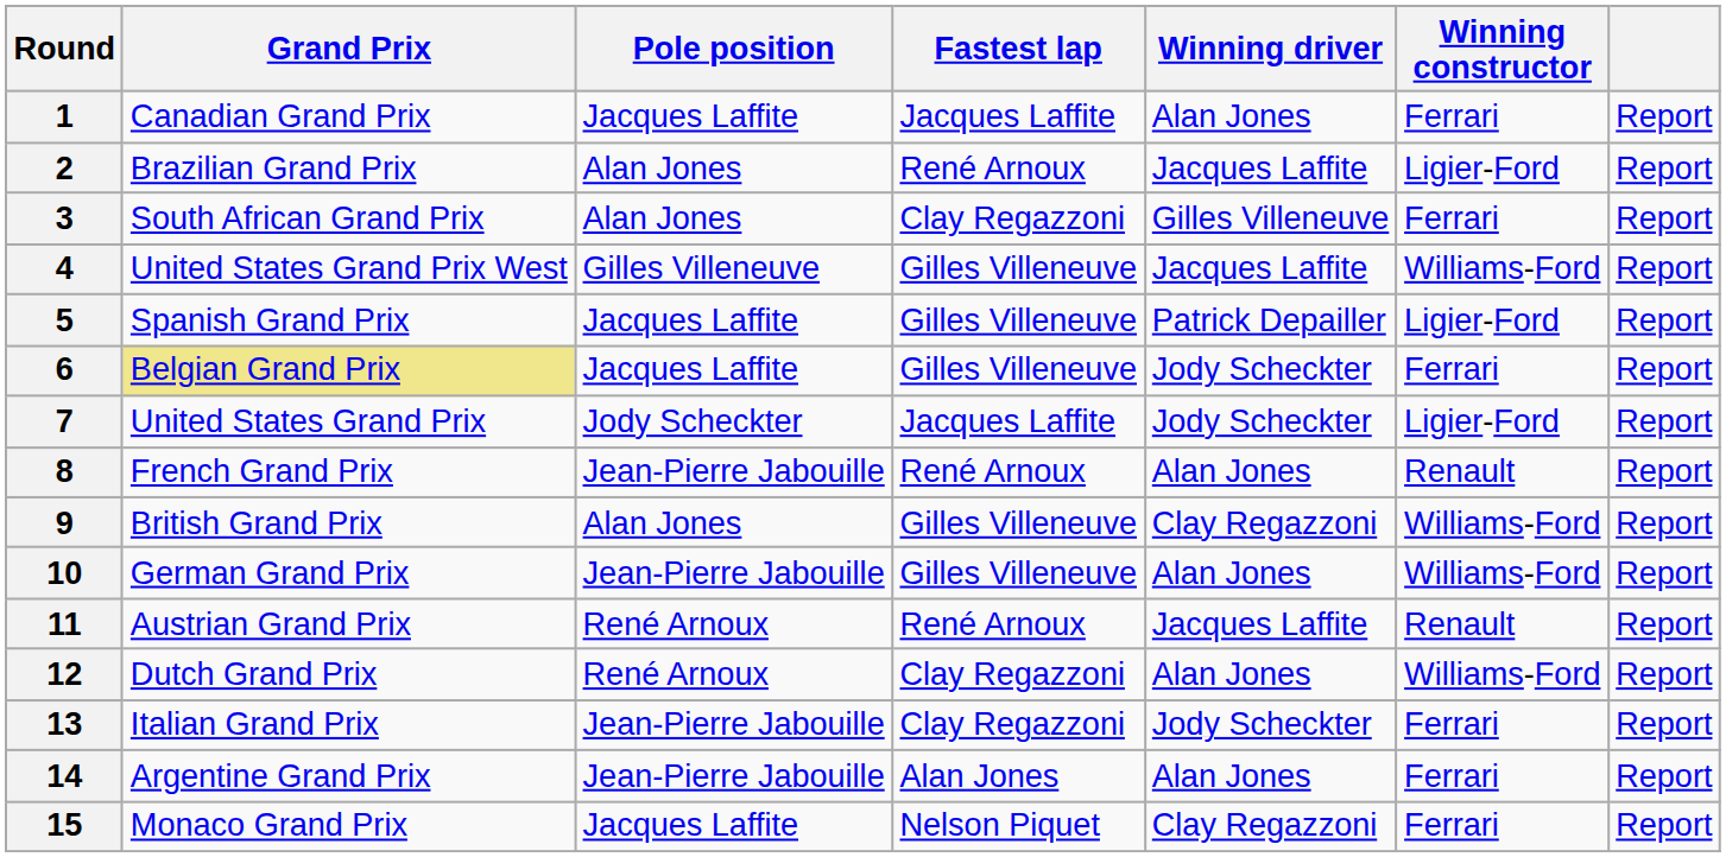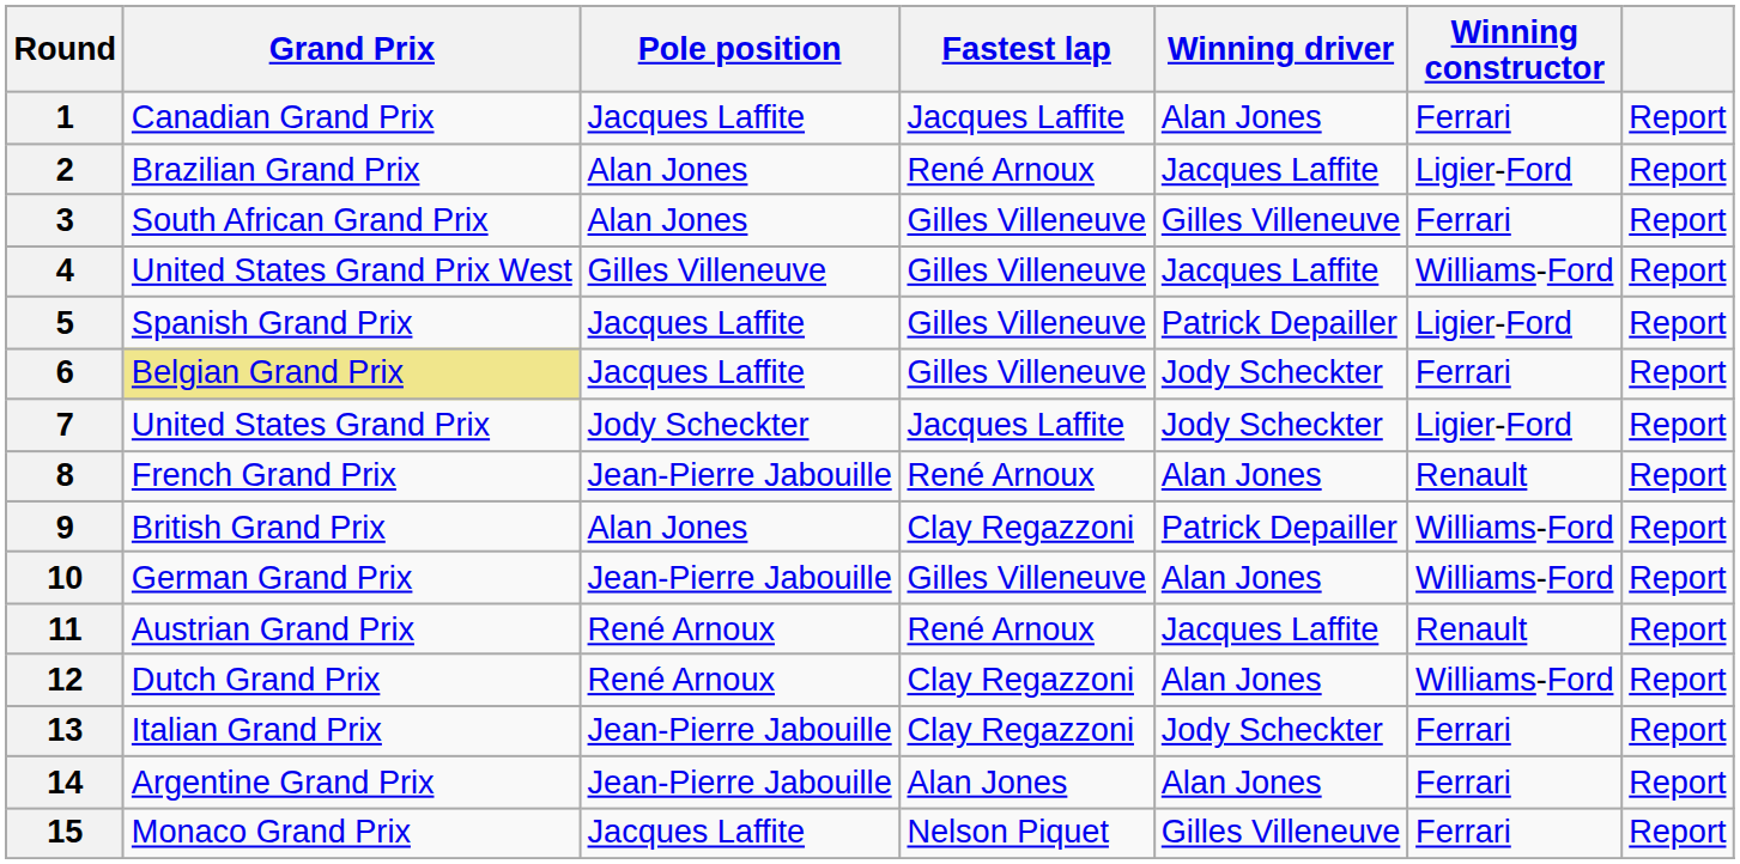3 | Fastest lap: Clay Regazzoni -> Gilles Villeneuve
9 | Fastest lap: Gilles Villeneuve -> Clay Regazzoni
9 | Winning driver: Clay Regazzoni -> Patrick Depailler
15 | Winning driver: Clay Regazzoni -> Gilles Villeneuve
